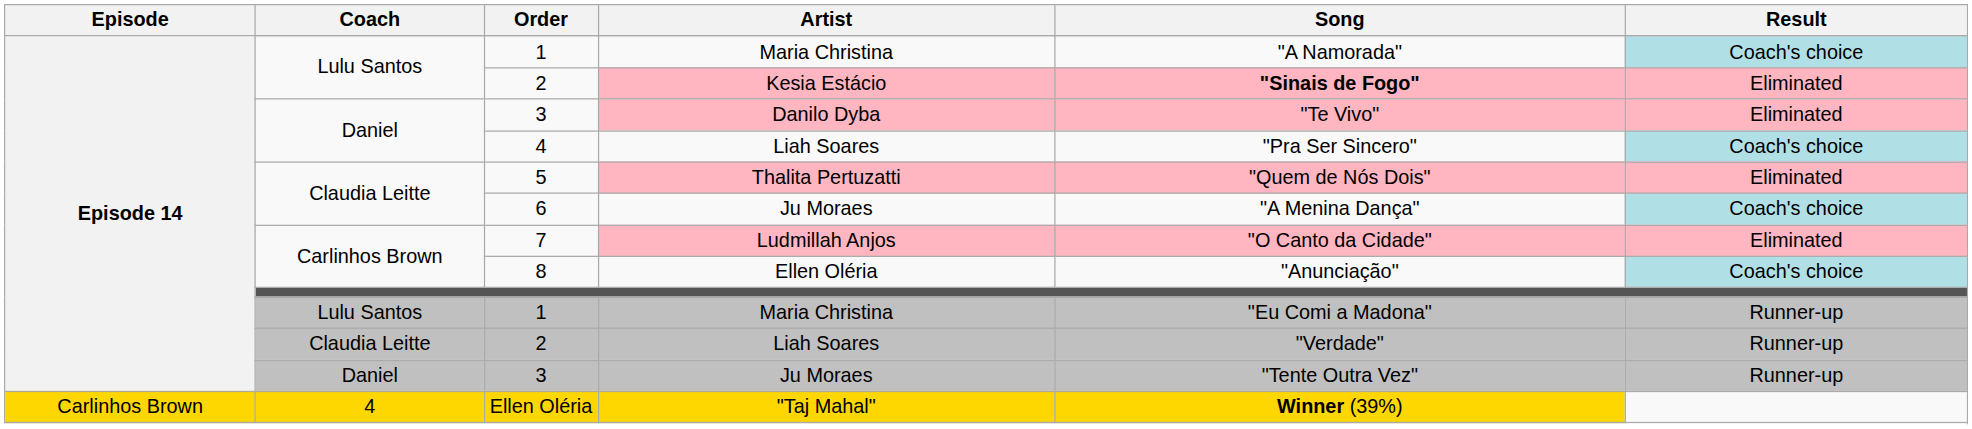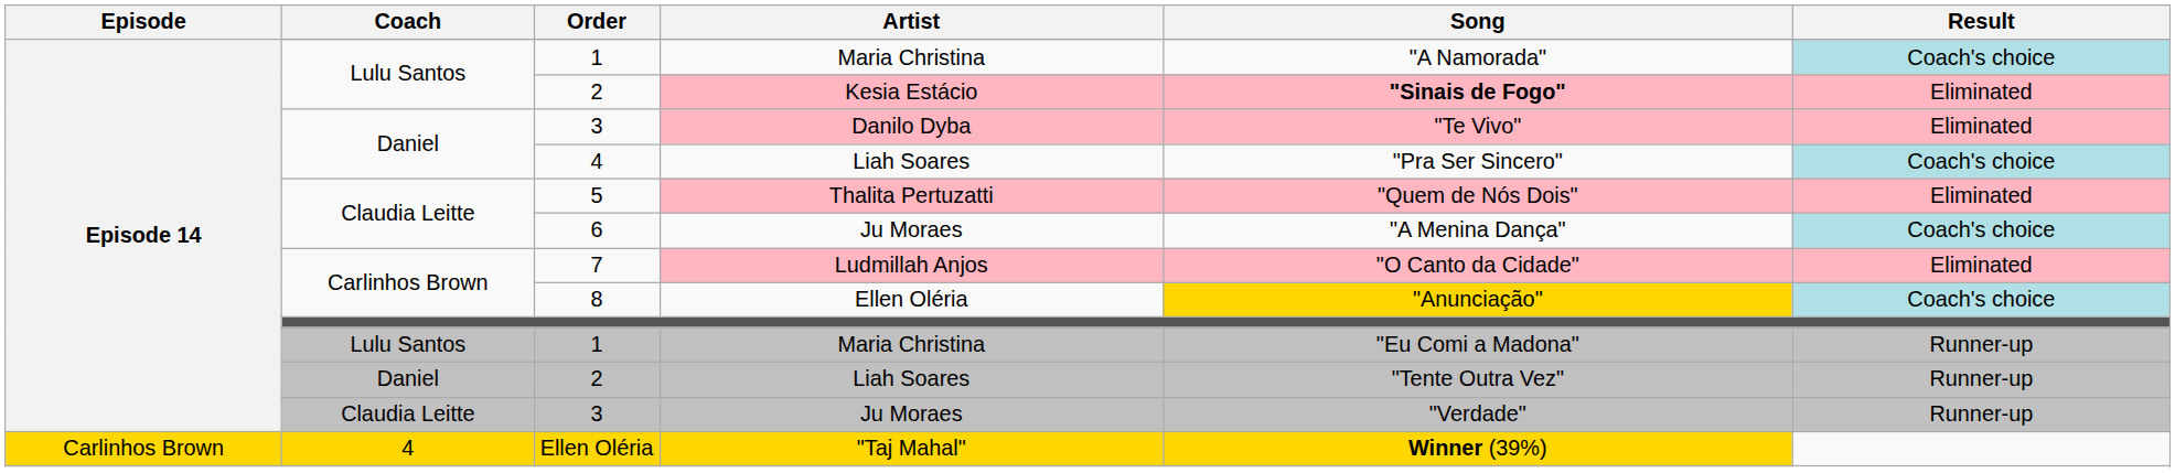8 | Song: no background -> gold background
2 / Liah Soares | Coach: Claudia Leitte -> Daniel
2 / Liah Soares | Song: "Verdade" -> "Tente Outra Vez"
3 / Ju Moraes | Coach: Daniel -> Claudia Leitte
3 / Ju Moraes | Song: "Tente Outra Vez" -> "Verdade"
